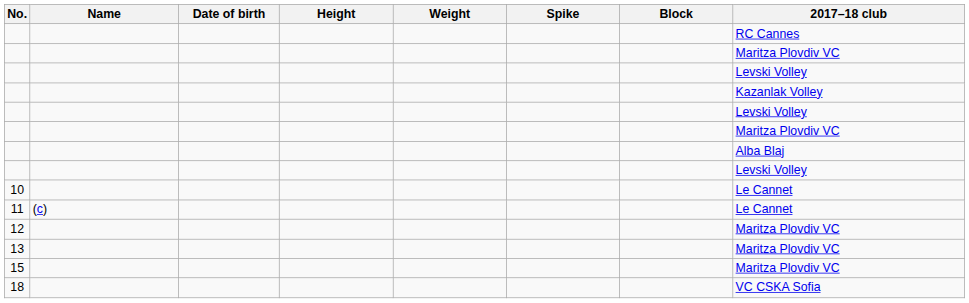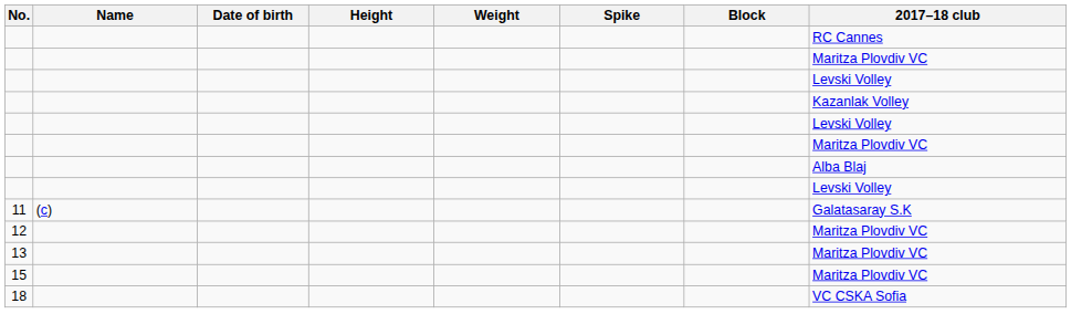- row: 10 | Le Cannet
11 | 2017–18 club: Le Cannet -> Galatasaray S.K
